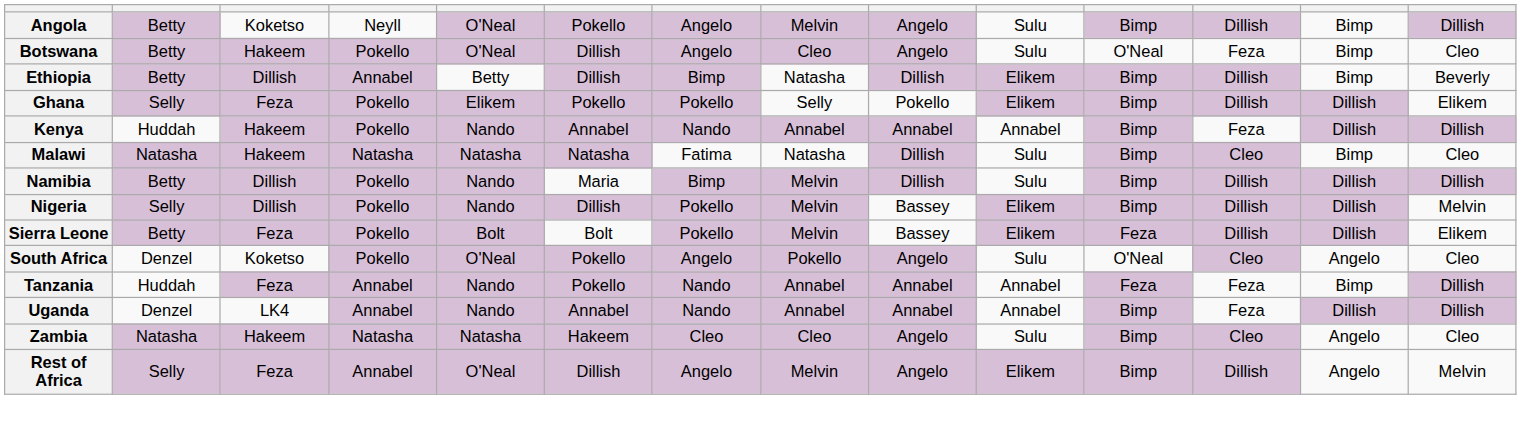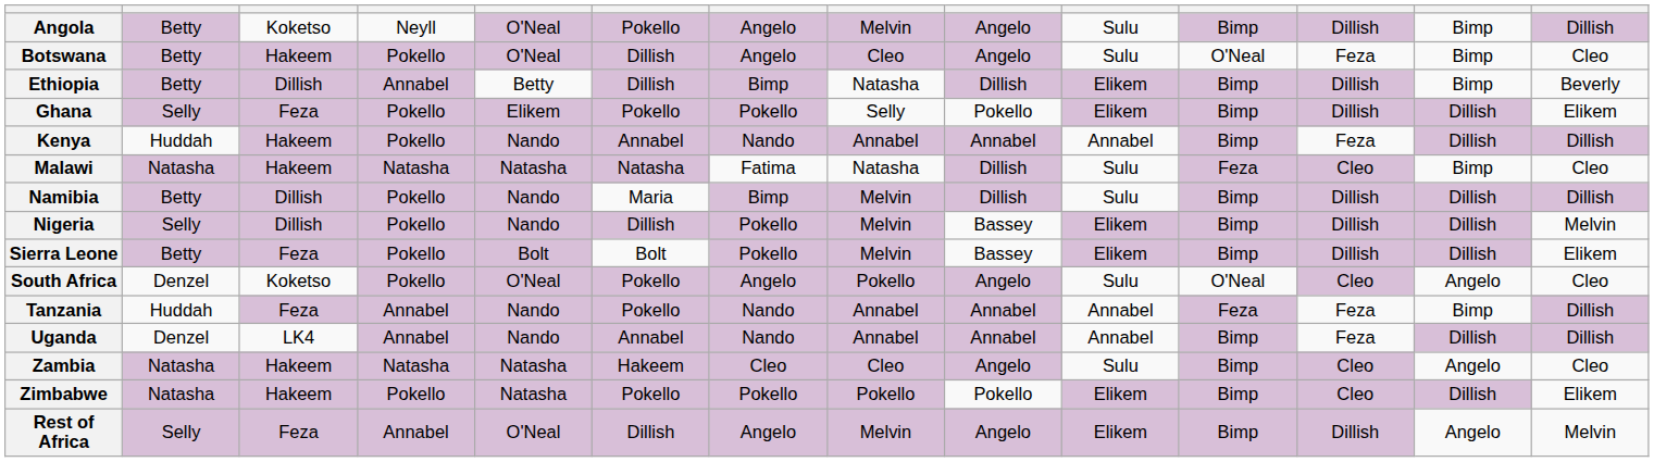Malawi | column 11: Bimp -> Feza
Sierra Leone | column 11: Feza -> Bimp
+ row: Zimbabwe | Natasha | Hakeem | Pokello | Natasha | Pokello | Pokello | Pokello | Pokello | Elikem | Bimp | Cleo | Dillish | Elikem
